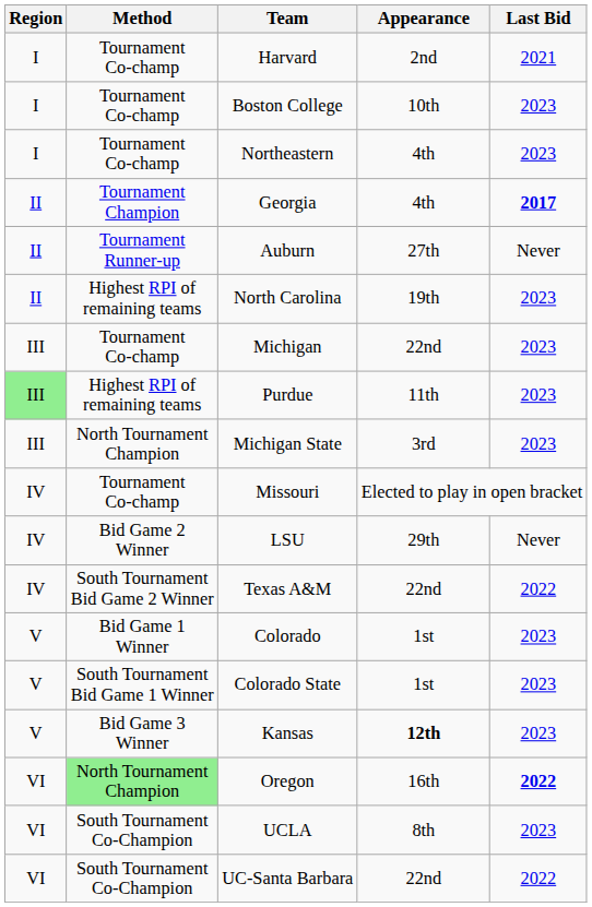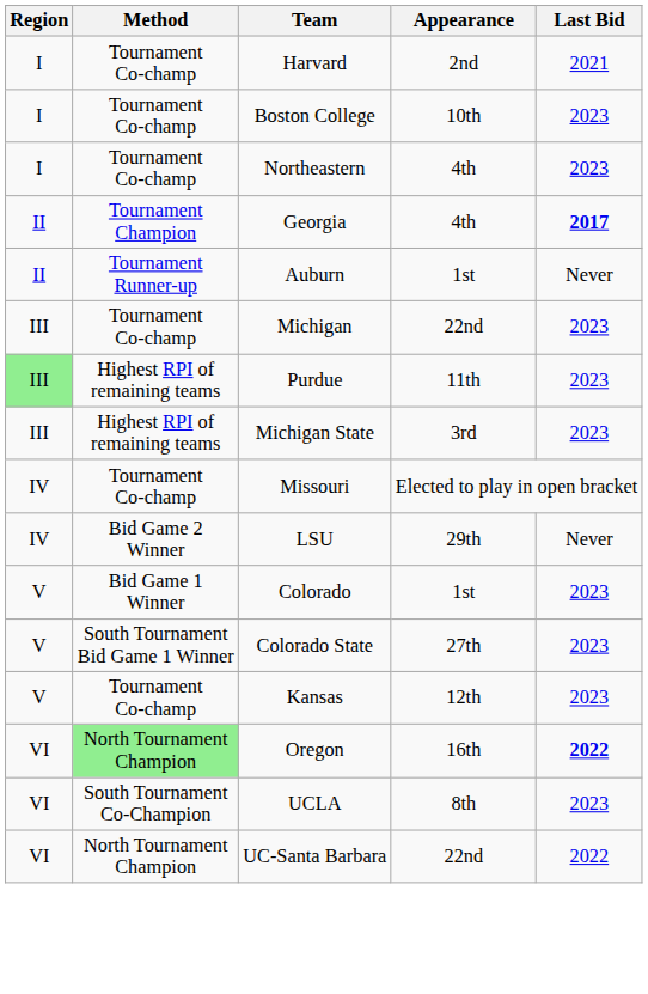Auburn | Appearance: 27th -> 1st
- row: II | Highest RPI of remaining teams | North Carolina | 19th | 2023
Michigan State | Method: North Tournament Champion -> Highest RPI of remaining teams
- row: IV | South Tournament Bid Game 2 Winner | Texas A&M | 22nd | 2022
Colorado State | Appearance: 1st -> 27th
Kansas | Method: Bid Game 3 Winner -> Tournament Co-champ
Kansas | Appearance: bold -> normal
UC-Santa Barbara | Method: South Tournament Co-Champion -> North Tournament Champion
